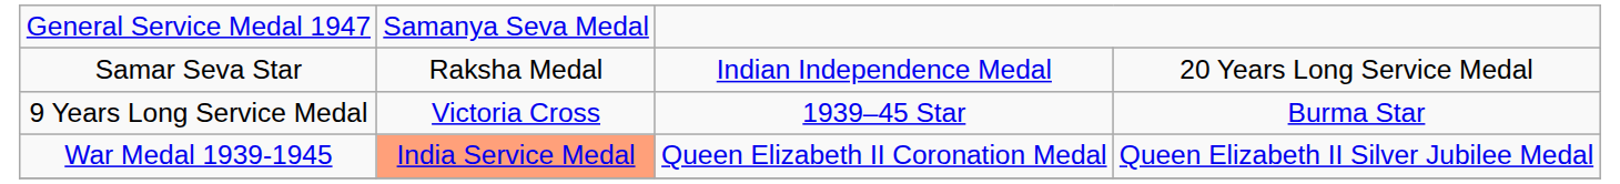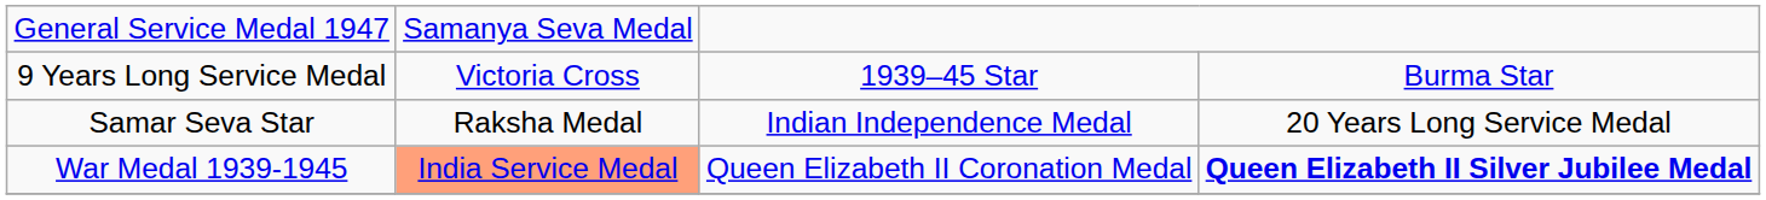rows swapped: Samar Seva Star <-> 9 Years Long Service Medal
War Medal 1939-1945 | column 4: normal -> bold
